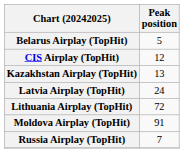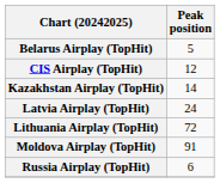Kazakhstan Airplay (TopHit) | Peak position: 13 -> 14
Russia Airplay (TopHit) | Peak position: 7 -> 6
